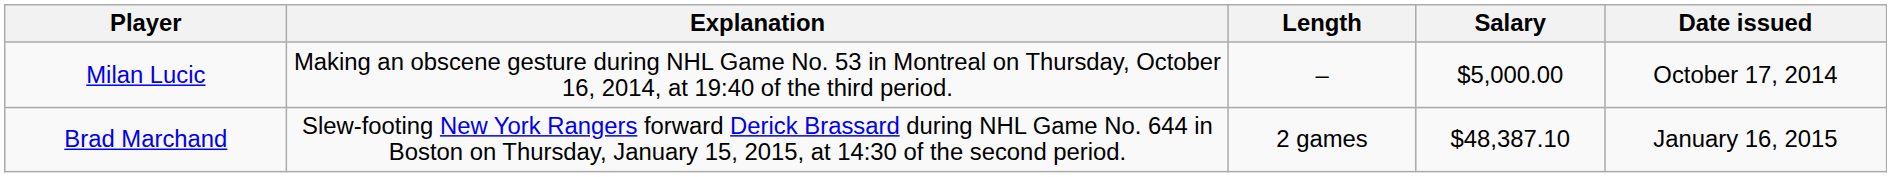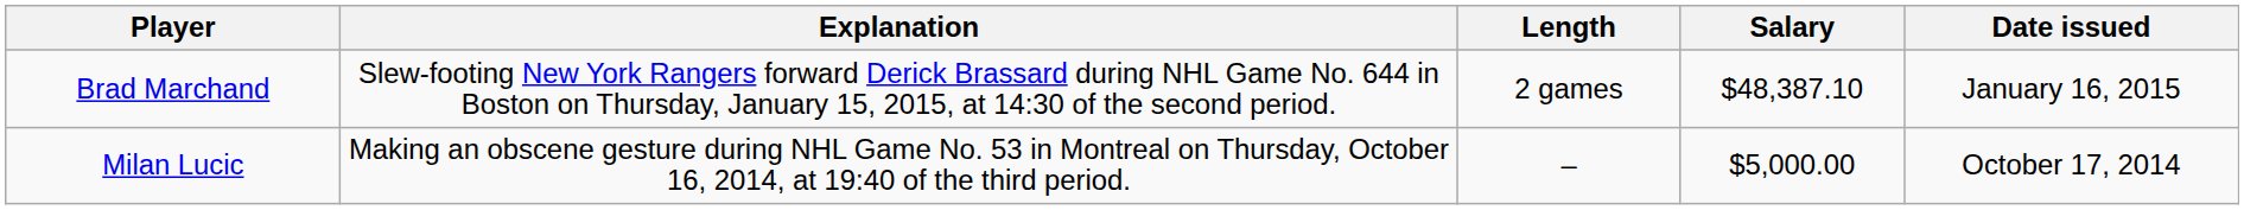rows swapped: Milan Lucic <-> Brad Marchand
